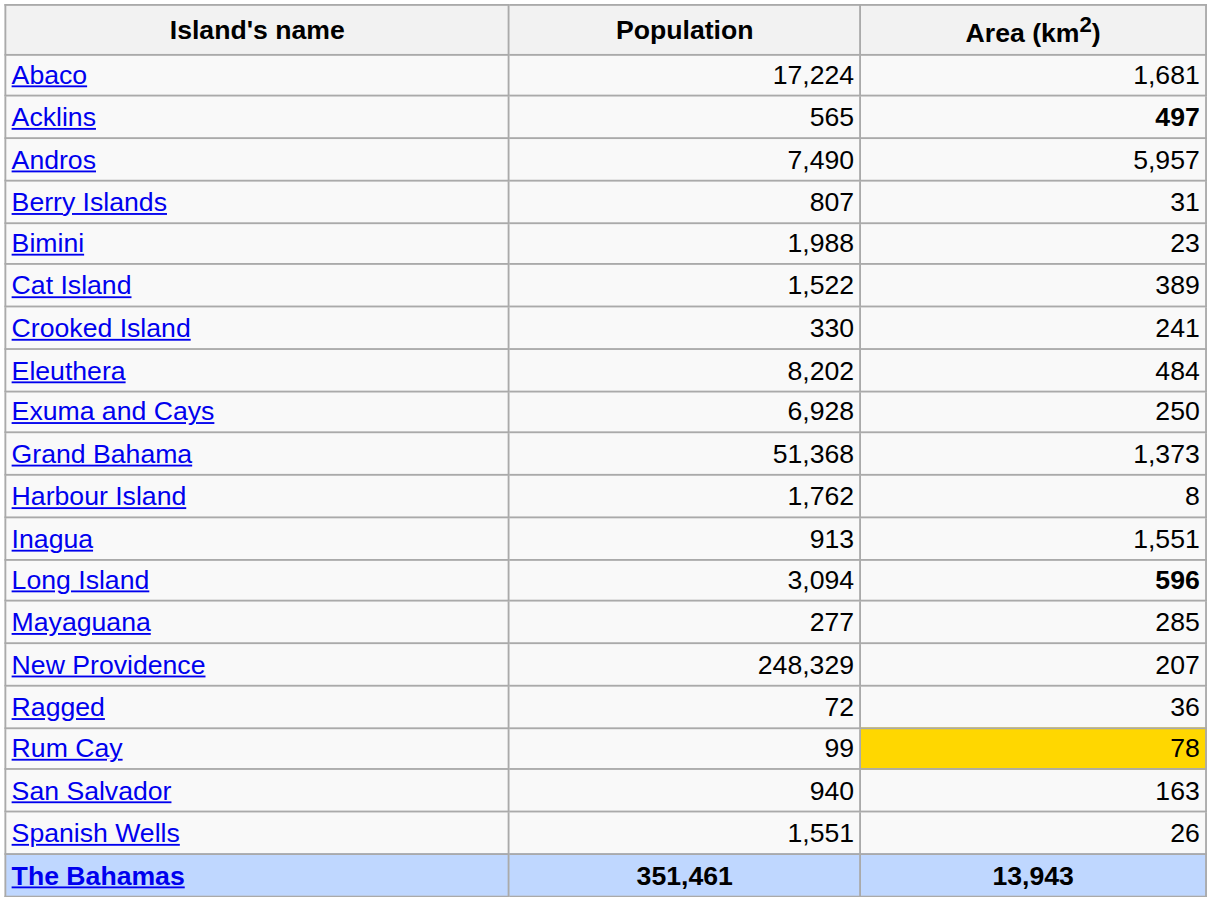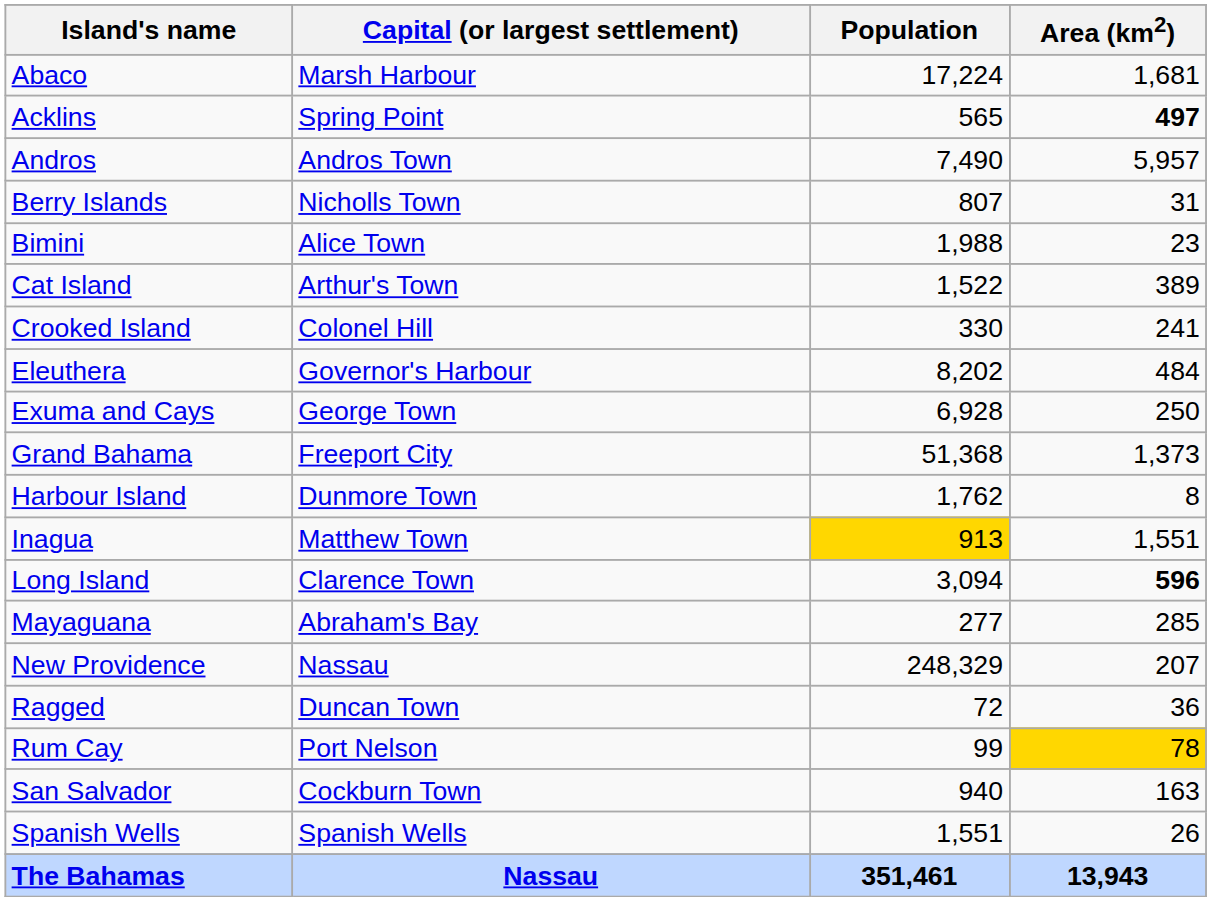+ column: Capital (or largest settlement) | Marsh Harbour | Spring Point | Andros Town | Nicholls Town | Alice Town | Arthur's Town | Colonel Hill | Governor's Harbour | George Town | Freeport City | Dunmore Town | Matthew Town | Clarence Town | Abraham's Bay | Nassau | Duncan Town | Port Nelson | Cockburn Town | Spanish Wells | Nassau
Inagua | Population: no background -> gold background
